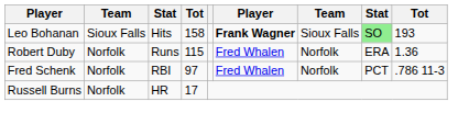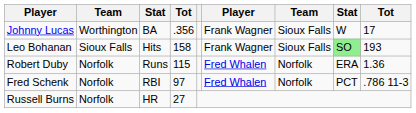+ row: Johnny Lucas | Worthington | BA | .356 | Frank Wagner | Sioux Falls | W | 17
Leo Bohanan | column 6: bold -> normal
Russell Burns | column 4: 17 -> 27
